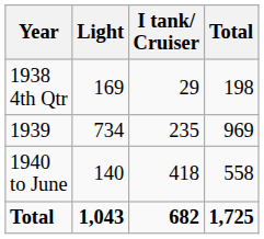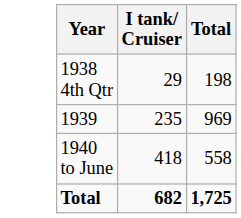- column: Light | 169 | 734 | 140 | 1,043
